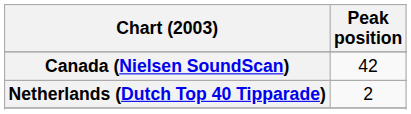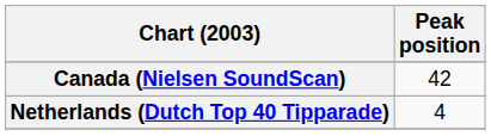Netherlands (Dutch Top 40 Tipparade) | Peak position: 2 -> 4
